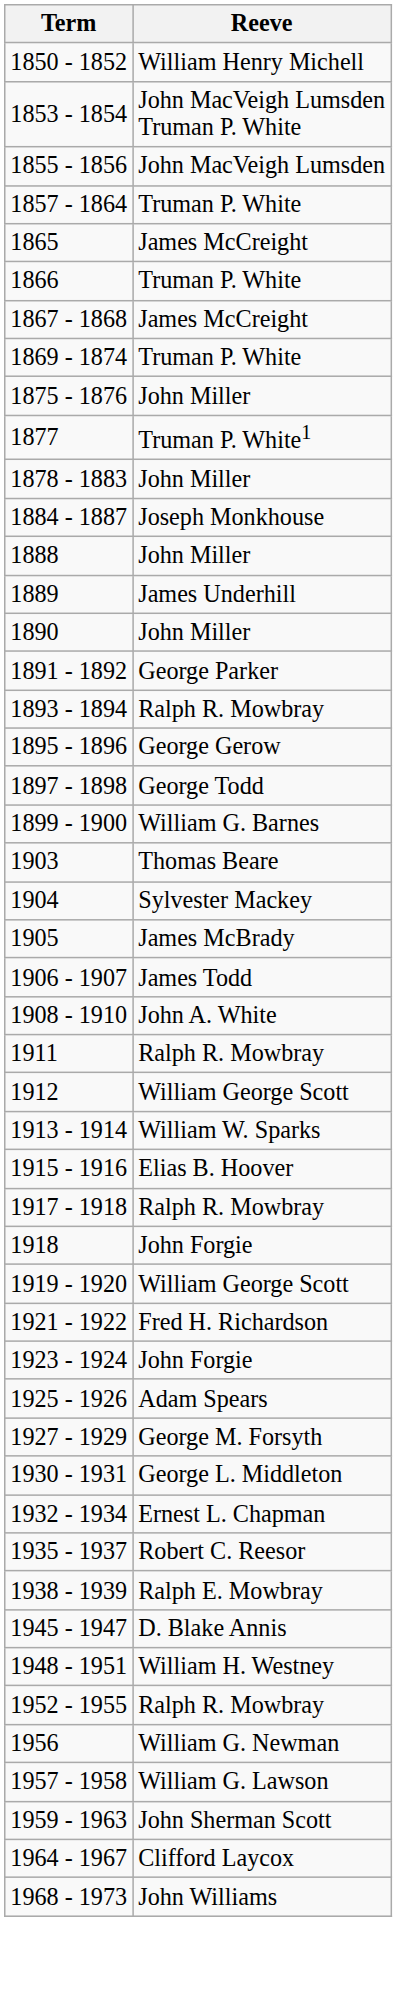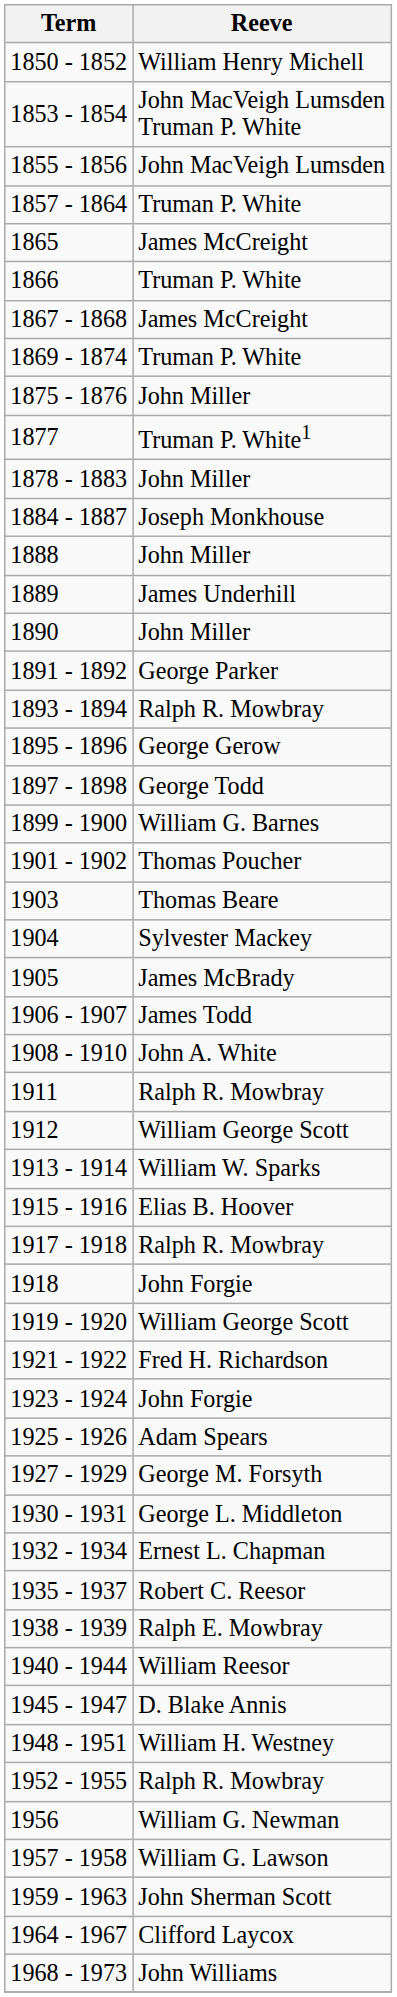+ row: 1901 - 1902 | Thomas Poucher
+ row: 1940 - 1944 | William Reesor
